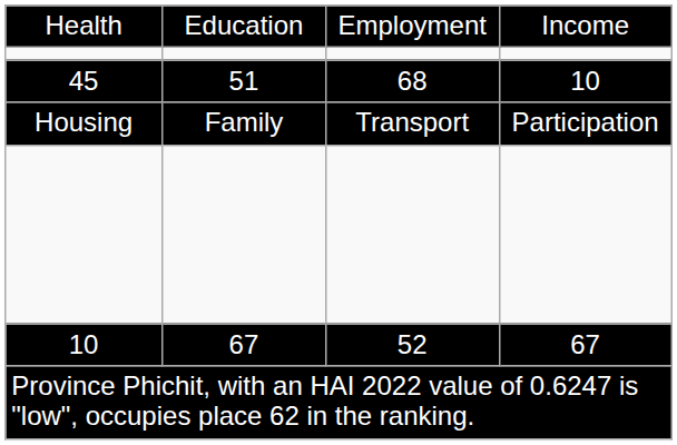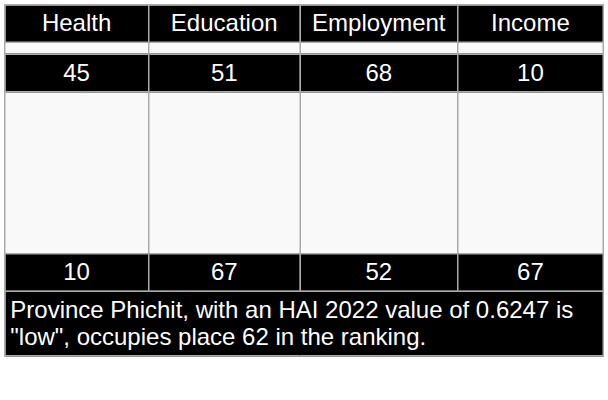- row: Housing | Family | Transport | Participation
